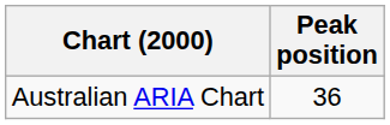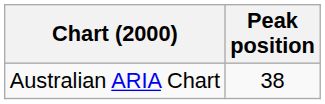Australian ARIA Chart | Peak position: 36 -> 38
